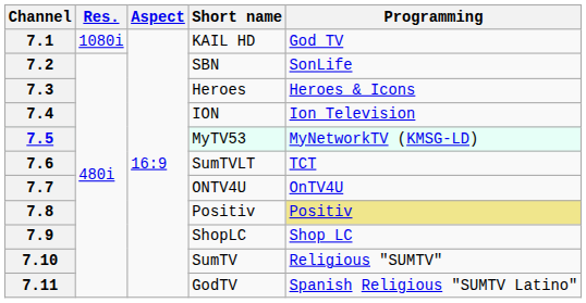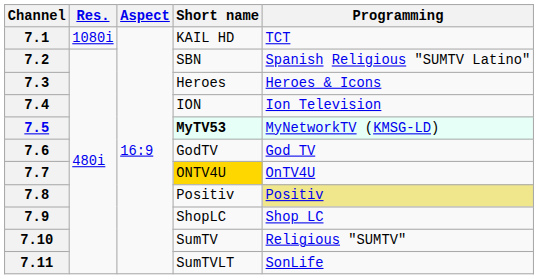7.1 | Programming: God TV -> TCT
7.2 | Programming: SonLife -> Spanish Religious "SUMTV Latino"
7.5 | Short name: normal -> bold
7.6 | Short name: SumTVLT -> GodTV
7.6 | Programming: TCT -> God TV
7.7 | Short name: no background -> gold background
7.11 | Short name: GodTV -> SumTVLT
7.11 | Programming: Spanish Religious "SUMTV Latino" -> SonLife
